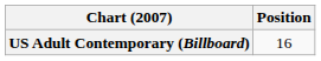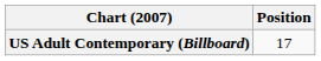US Adult Contemporary (Billboard) | Position: 16 -> 17
